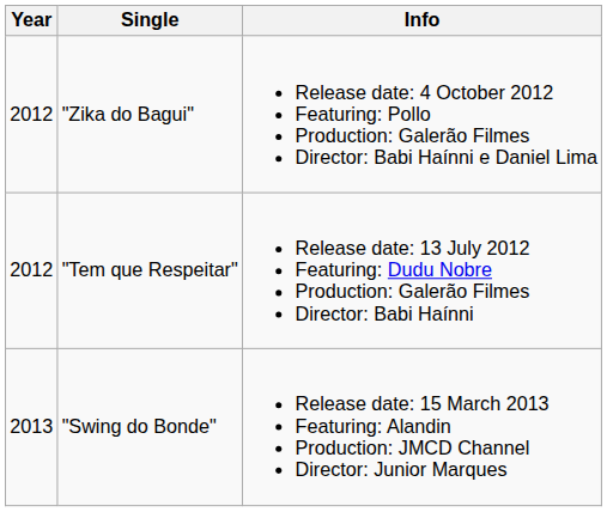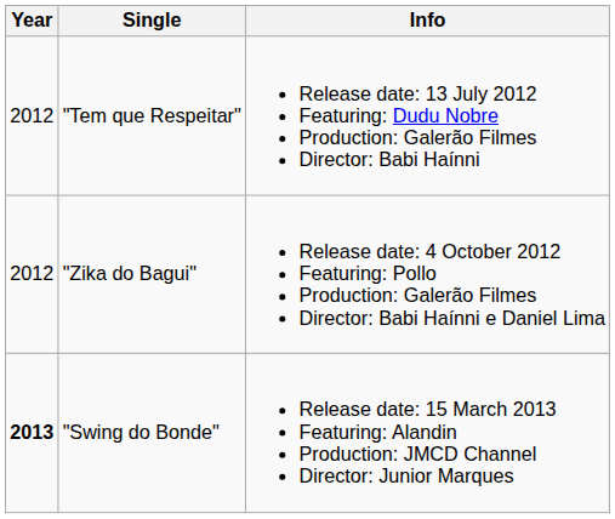rows swapped: "Tem que Respeitar" <-> "Zika do Bagui"
"Swing do Bonde" | Year: normal -> bold
